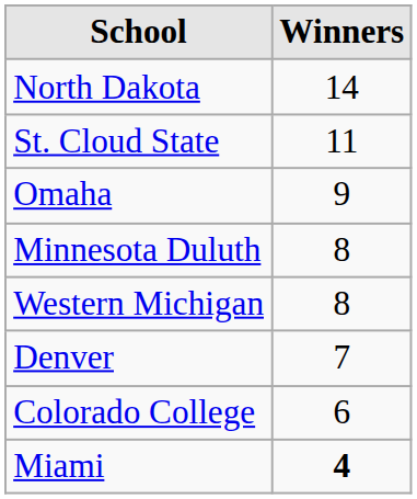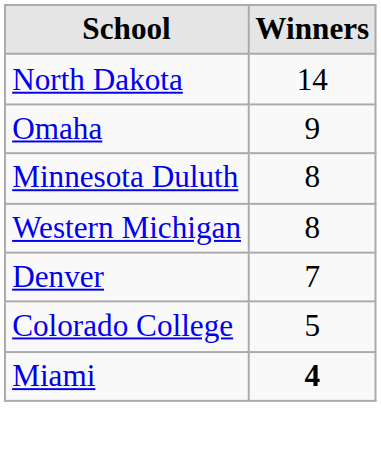- row: St. Cloud State | 11
Colorado College | Winners: 6 -> 5
